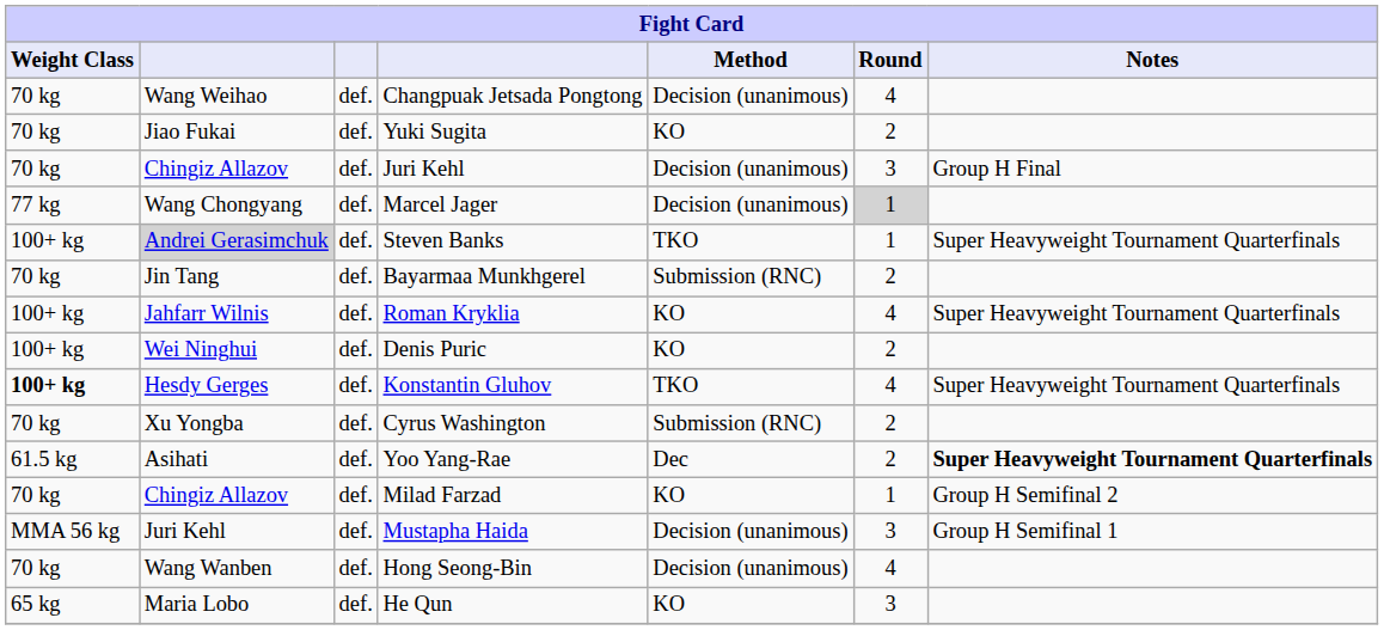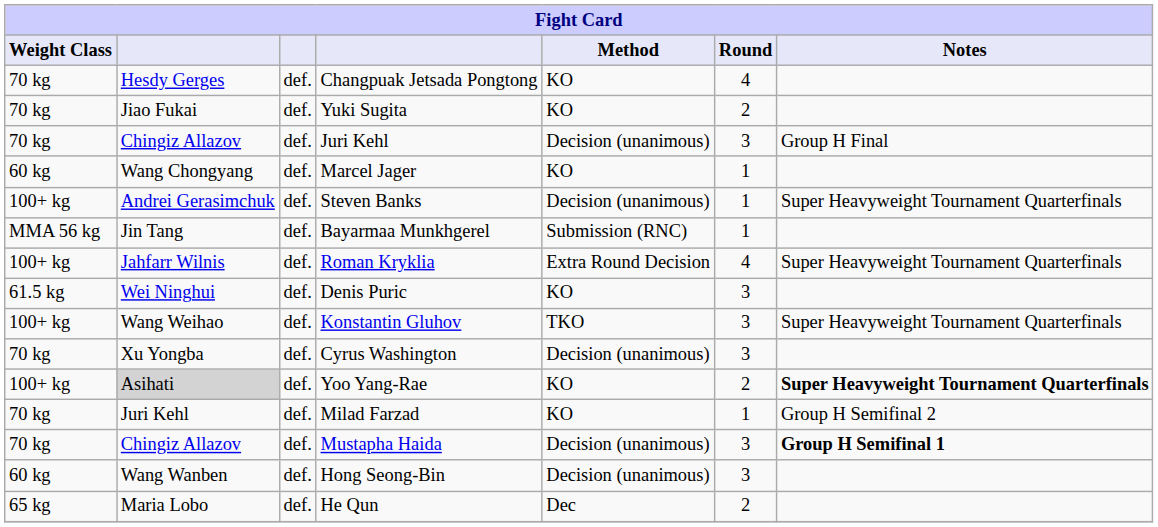Changpuak Jetsada Pongtong | column 2: Wang Weihao -> Hesdy Gerges
Changpuak Jetsada Pongtong | Method: Decision (unanimous) -> KO
Marcel Jager | Weight Class: 77 kg -> 60 kg
Marcel Jager | Method: Decision (unanimous) -> KO
Marcel Jager | Round: lightgrey background -> no background
Steven Banks | column 2: lightgrey background -> no background
Steven Banks | Method: TKO -> Decision (unanimous)
Bayarmaa Munkhgerel | Weight Class: 70 kg -> MMA 56 kg
Bayarmaa Munkhgerel | Round: 2 -> 1
Roman Kryklia | Method: KO -> Extra Round Decision
Denis Puric | Weight Class: 100+ kg -> 61.5 kg
Denis Puric | Round: 2 -> 3
Konstantin Gluhov | Weight Class: bold -> normal
Konstantin Gluhov | column 2: Hesdy Gerges -> Wang Weihao
Konstantin Gluhov | Round: 4 -> 3
Cyrus Washington | Method: Submission (RNC) -> Decision (unanimous)
Cyrus Washington | Round: 2 -> 3
Yoo Yang-Rae | Weight Class: 61.5 kg -> 100+ kg
Yoo Yang-Rae | column 2: no background -> lightgrey background
Yoo Yang-Rae | Method: Dec -> KO
Milad Farzad | column 2: Chingiz Allazov -> Juri Kehl
Mustapha Haida | Weight Class: MMA 56 kg -> 70 kg
Mustapha Haida | column 2: Juri Kehl -> Chingiz Allazov
Mustapha Haida | Notes: normal -> bold
Hong Seong-Bin | Weight Class: 70 kg -> 60 kg
Hong Seong-Bin | Round: 4 -> 3
He Qun | Method: KO -> Dec
He Qun | Round: 3 -> 2
